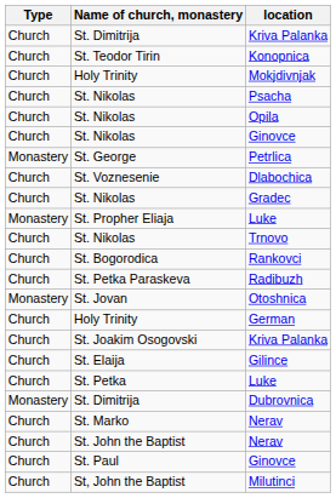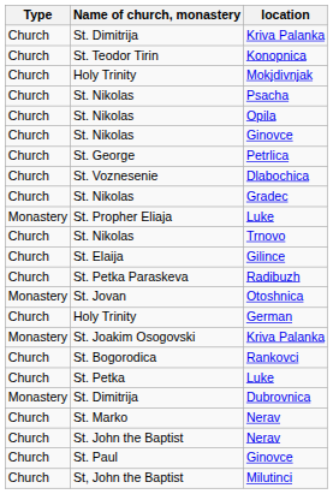Petrlica | Type: Monastery -> Church
rows swapped: Rankovci <-> Gilince
St. Joakim Osogovski / Kriva Palanka | Type: Church -> Monastery
